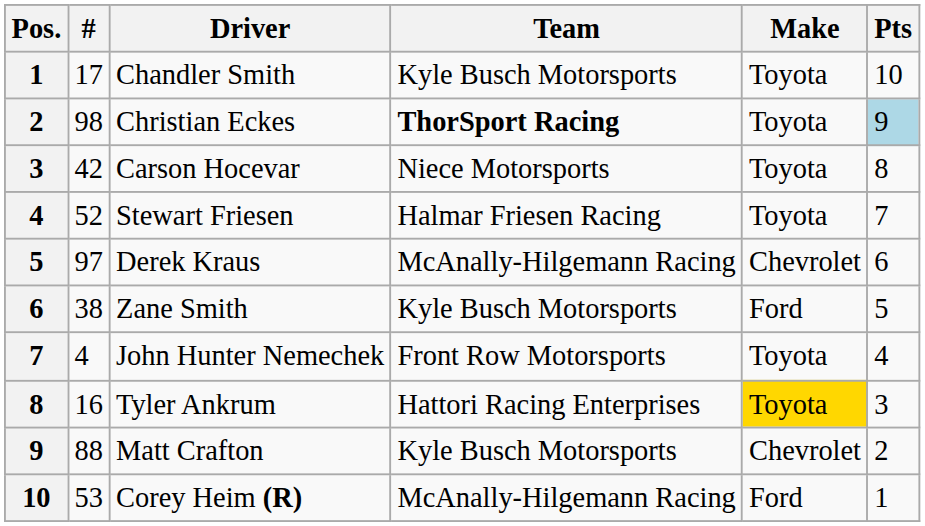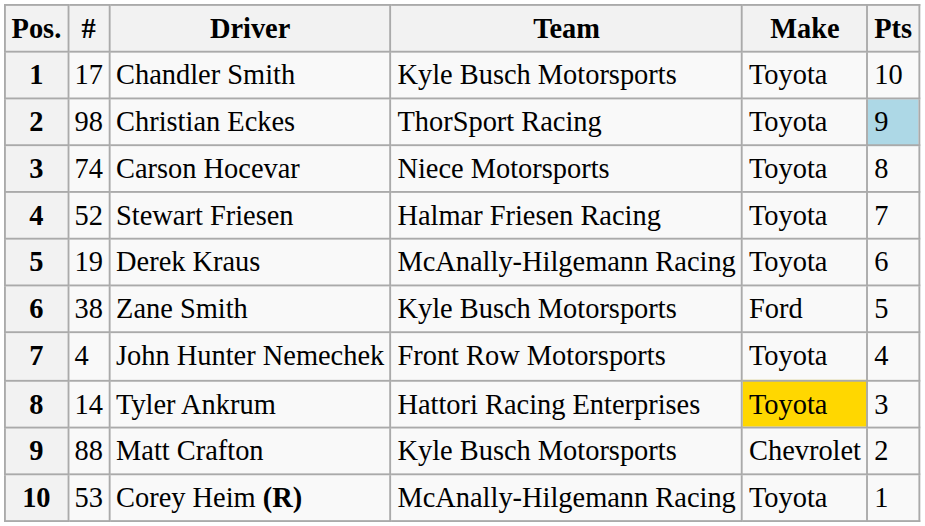Christian Eckes | Team: bold -> normal
Carson Hocevar | #: 42 -> 74
Derek Kraus | #: 97 -> 19
Derek Kraus | Make: Chevrolet -> Toyota
Tyler Ankrum | #: 16 -> 14
Corey Heim (R) | Make: Ford -> Toyota
